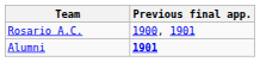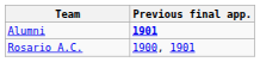rows swapped: Alumni <-> Rosario A.C.
